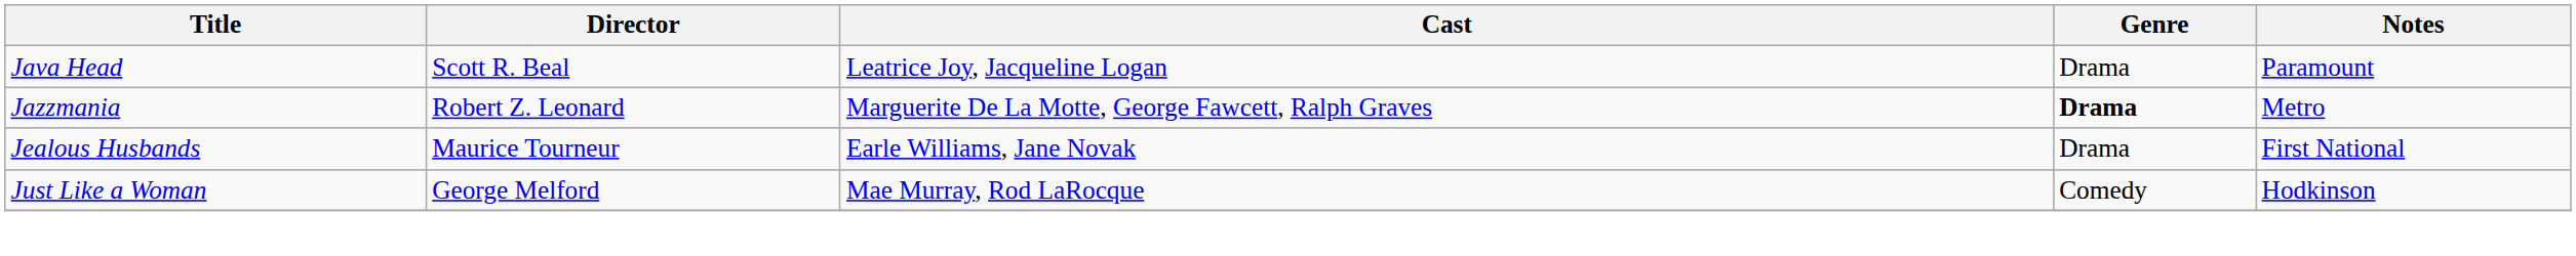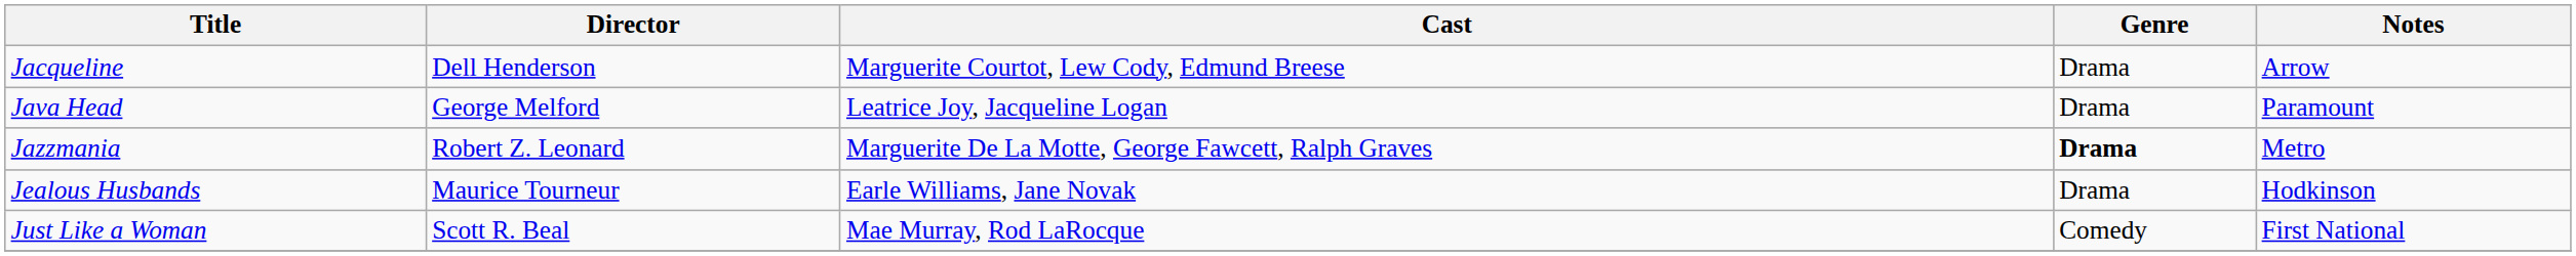+ row: Jacqueline | Dell Henderson | Marguerite Courtot, Lew Cody, Edmund Breese | Drama | Arrow
Java Head | Director: Scott R. Beal -> George Melford
Jealous Husbands | Notes: First National -> Hodkinson
Just Like a Woman | Director: George Melford -> Scott R. Beal
Just Like a Woman | Notes: Hodkinson -> First National
